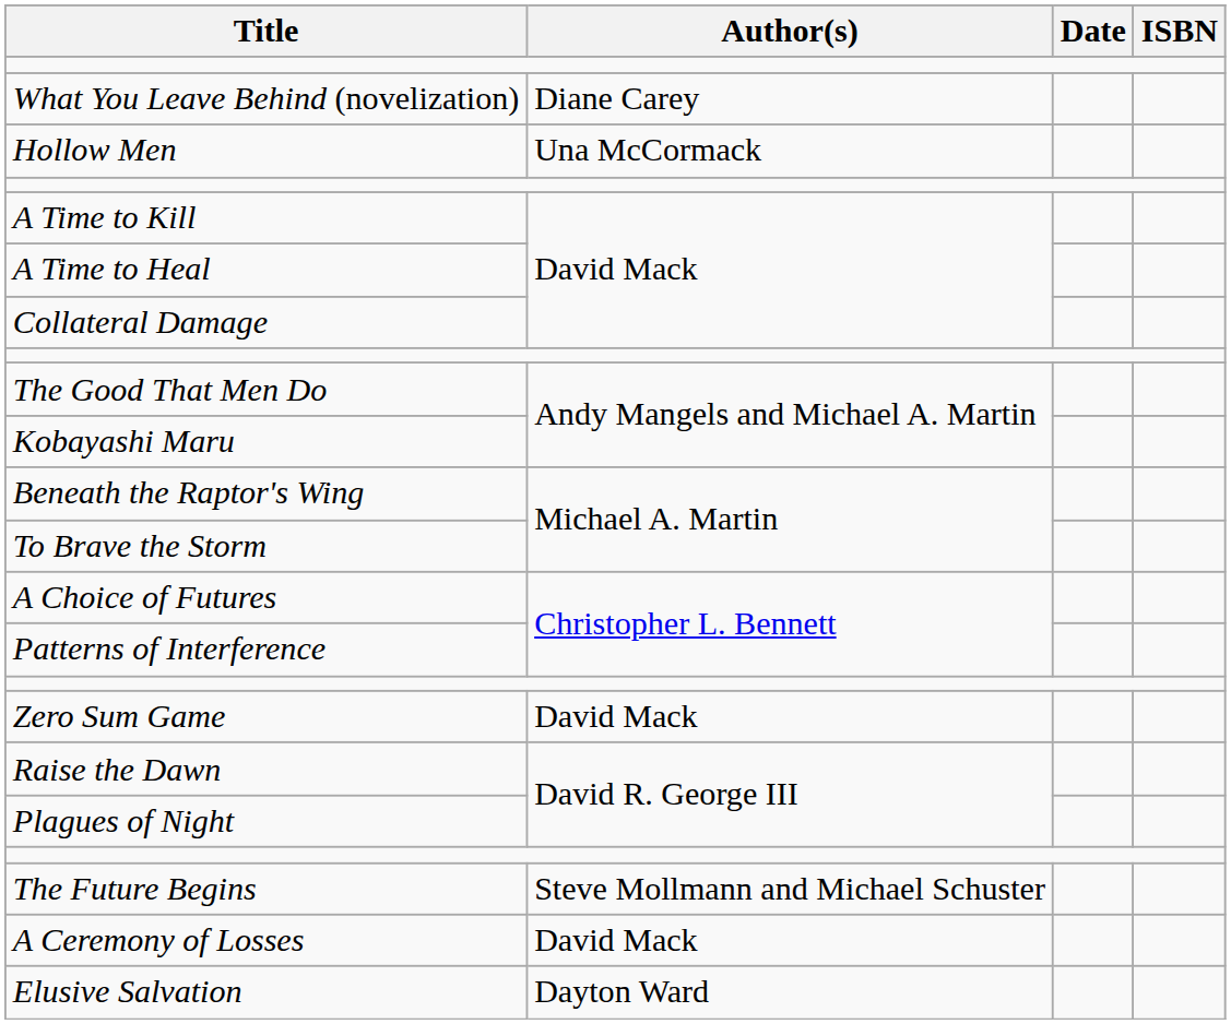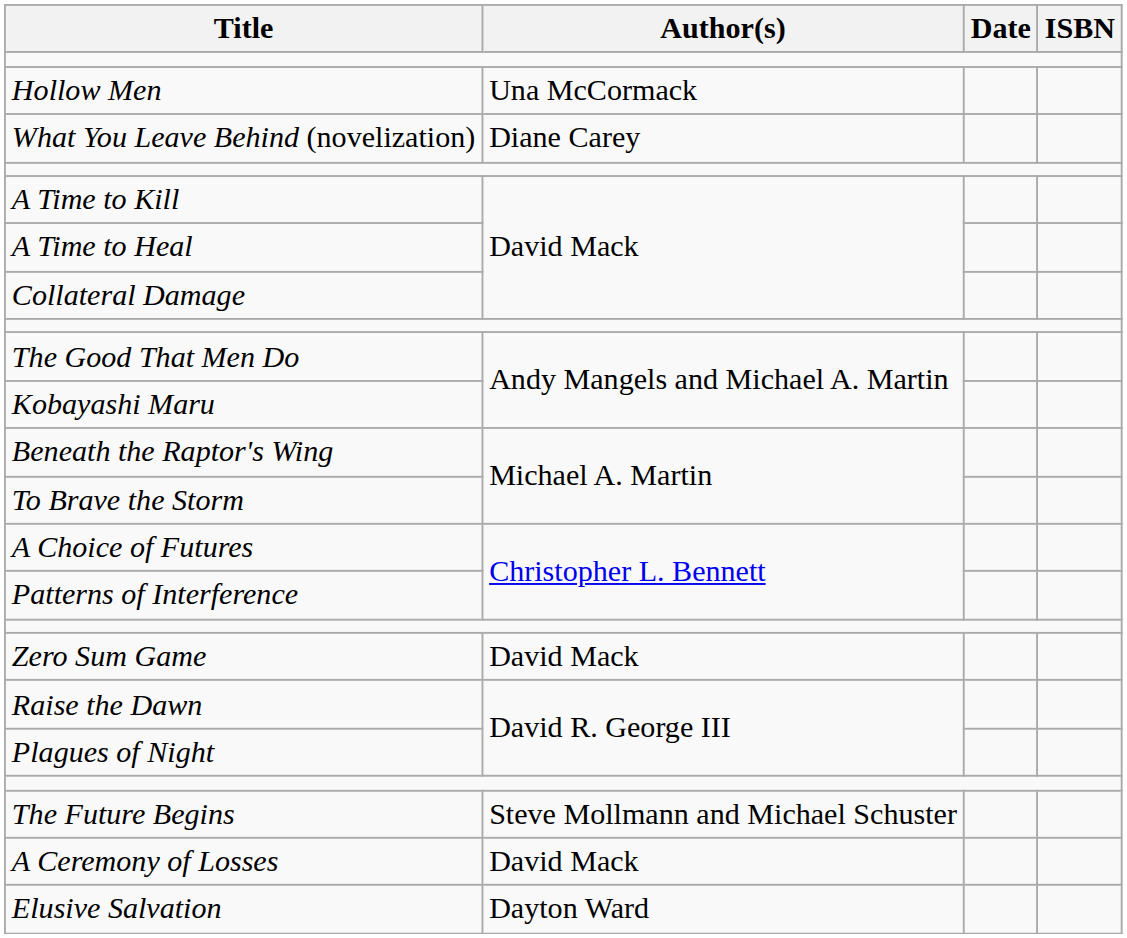rows swapped: What You Leave Behind (novelization) <-> Hollow Men
